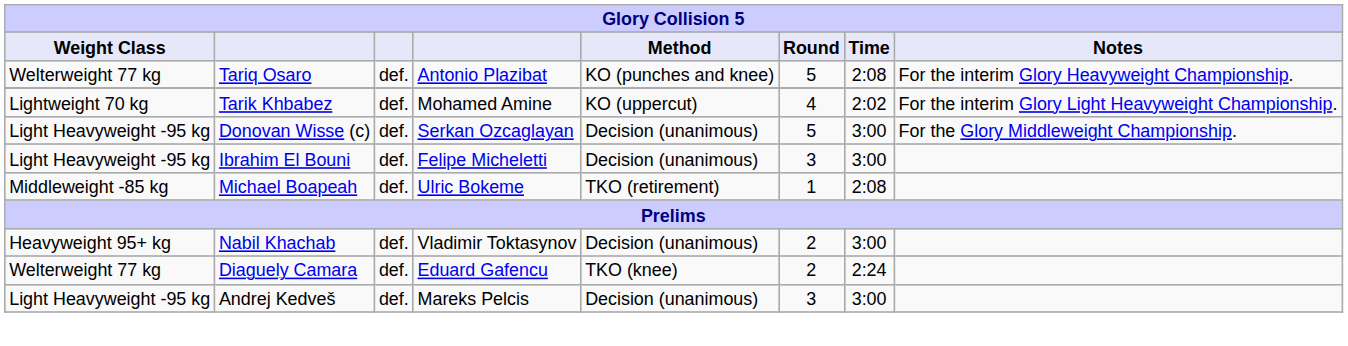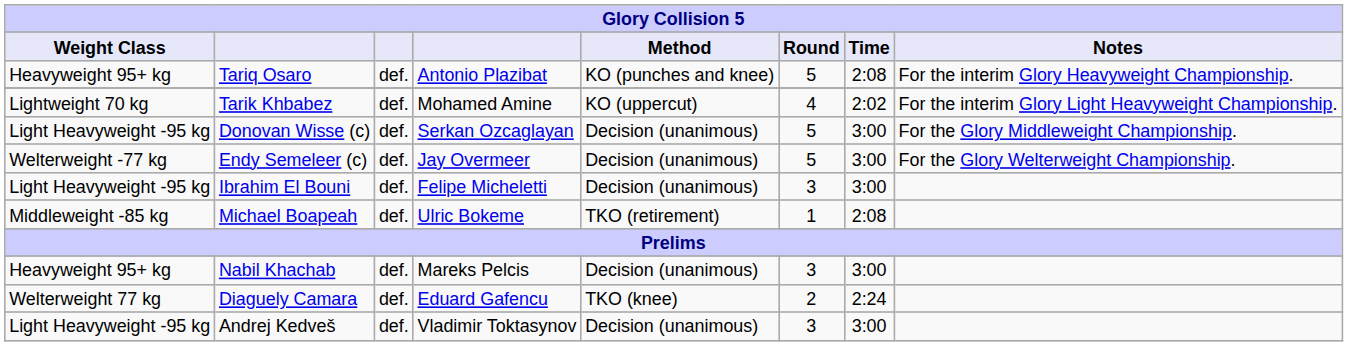Tariq Osaro | Weight Class: Welterweight 77 kg -> Heavyweight 95+ kg
+ row: Welterweight -77 kg | Endy Semeleer (c) | def. | Jay Overmeer | Decision (unanimous) | 5 | 3:00 | For the Glory Welterweight Championship.
Nabil Khachab | column 4: Vladimir Toktasynov -> Mareks Pelcis
Nabil Khachab | Round: 2 -> 3
Andrej Kedveš | column 4: Mareks Pelcis -> Vladimir Toktasynov
